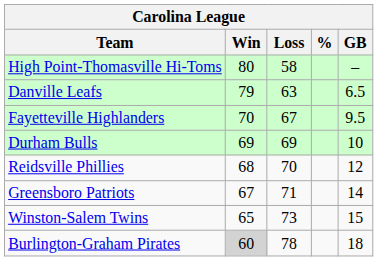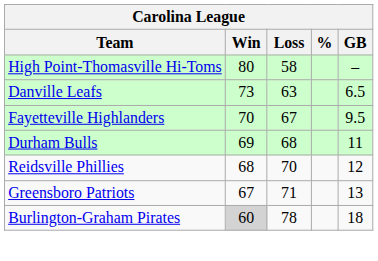Danville Leafs | Win: 79 -> 73
Durham Bulls | Loss: 69 -> 68
Durham Bulls | GB: 10 -> 11
Greensboro Patriots | GB: 14 -> 13
- row: Winston-Salem Twins | 65 | 73 | 15
